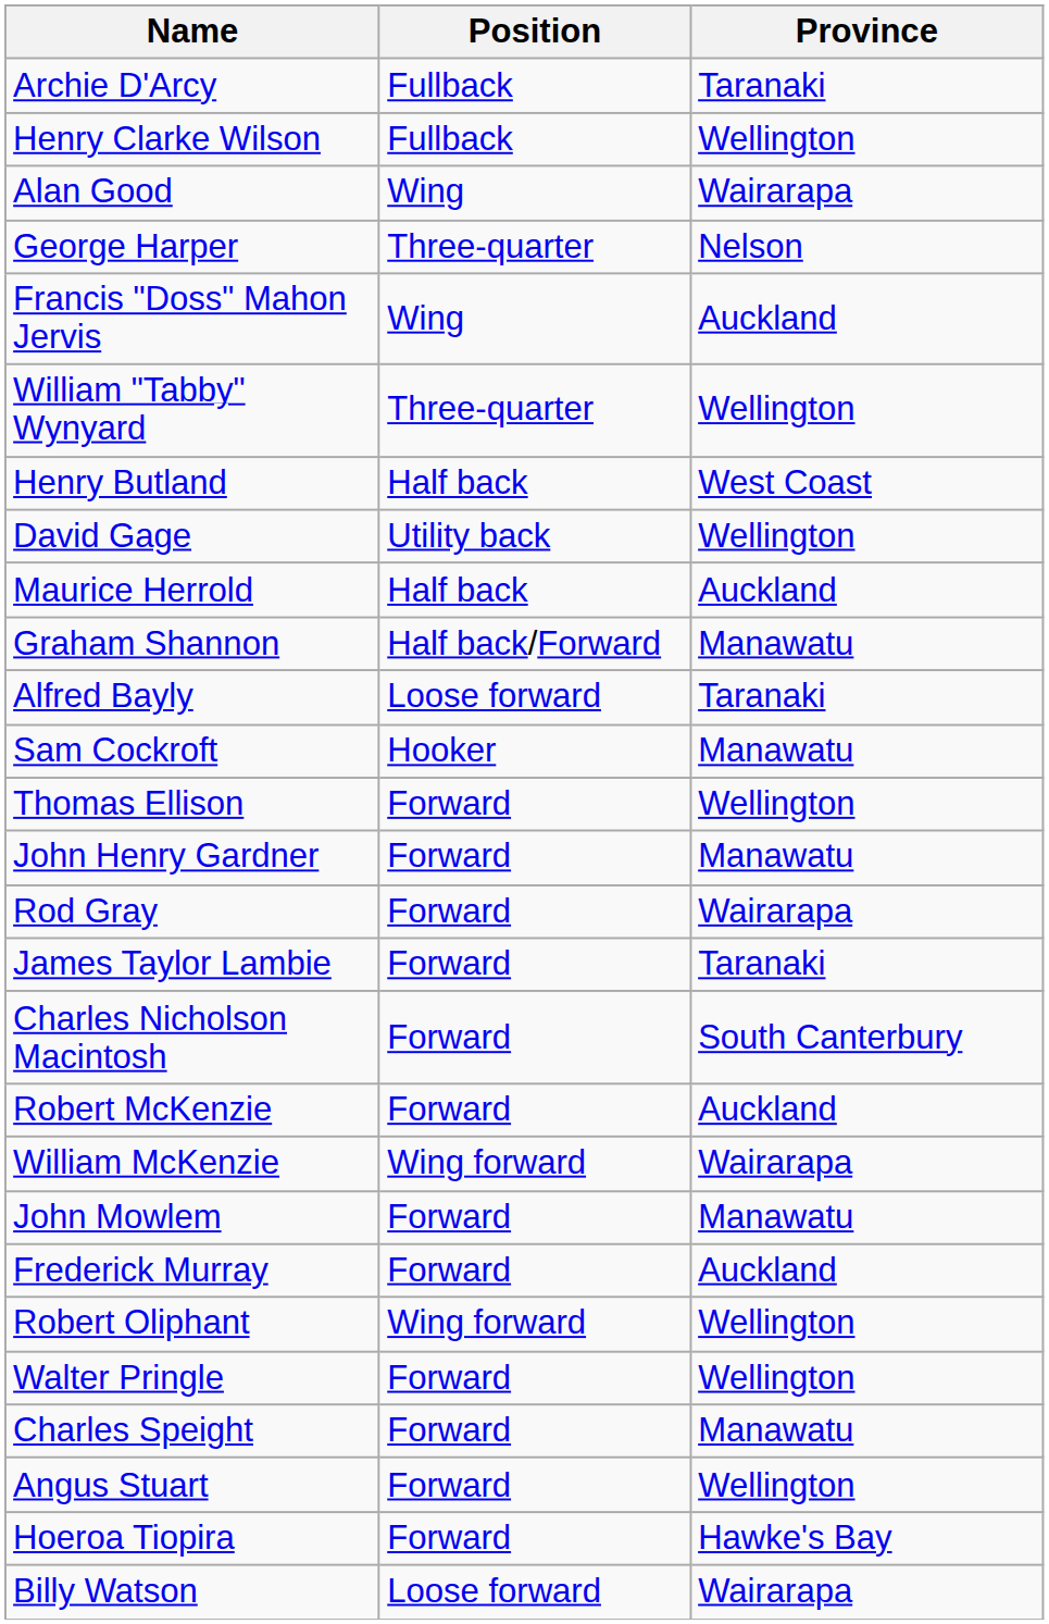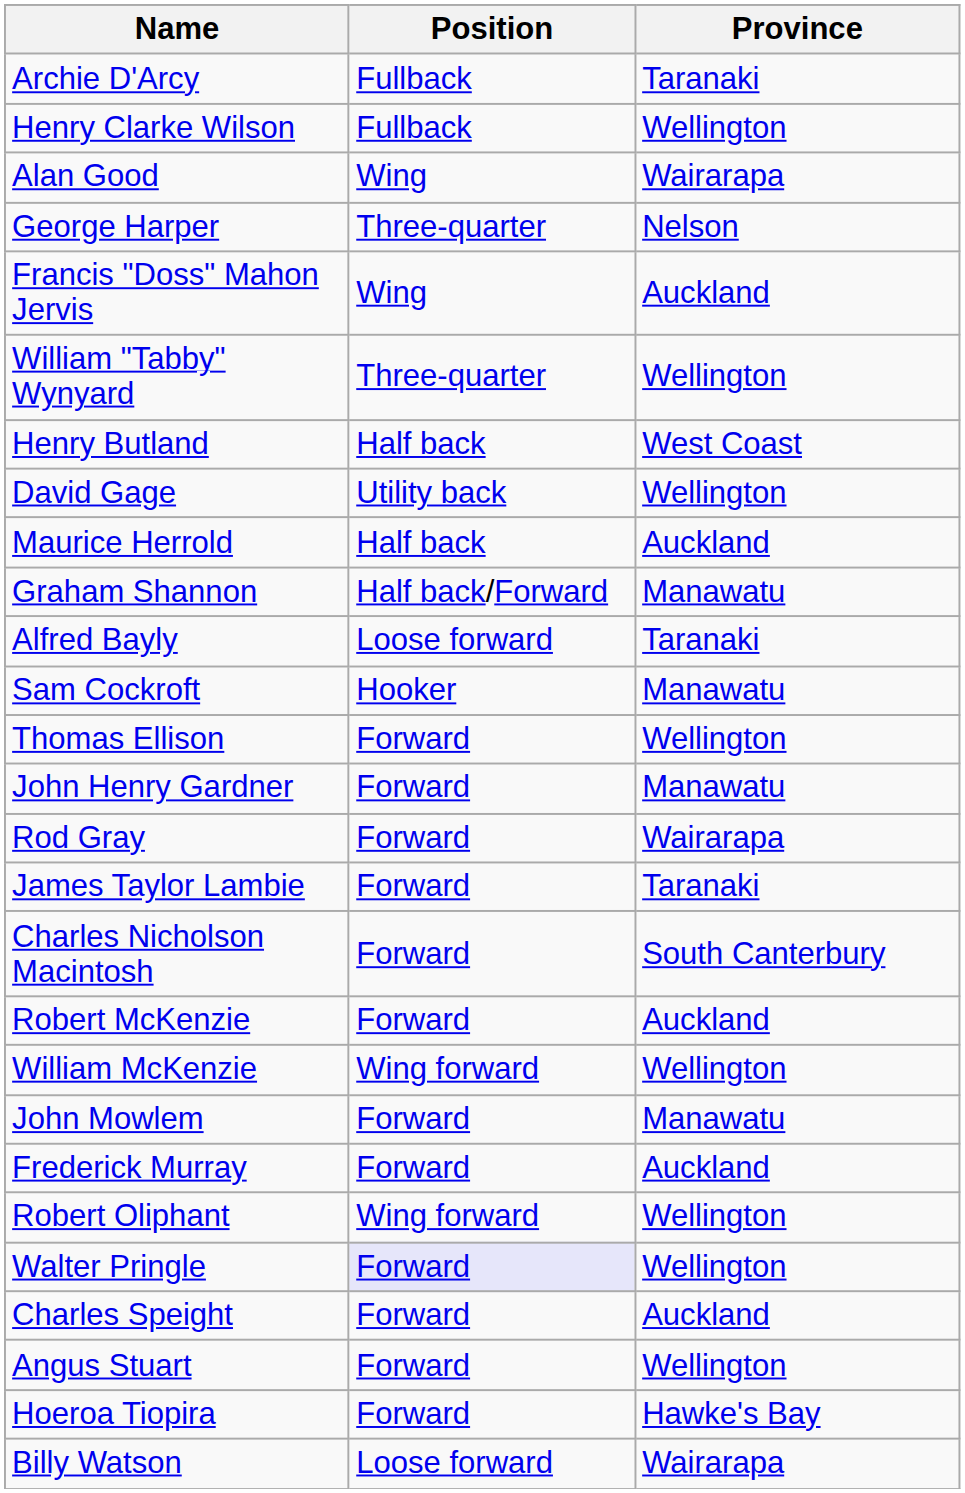William McKenzie | Province: Wairarapa -> Wellington
Walter Pringle | Position: no background -> lavender background
Charles Speight | Province: Manawatu -> Auckland
